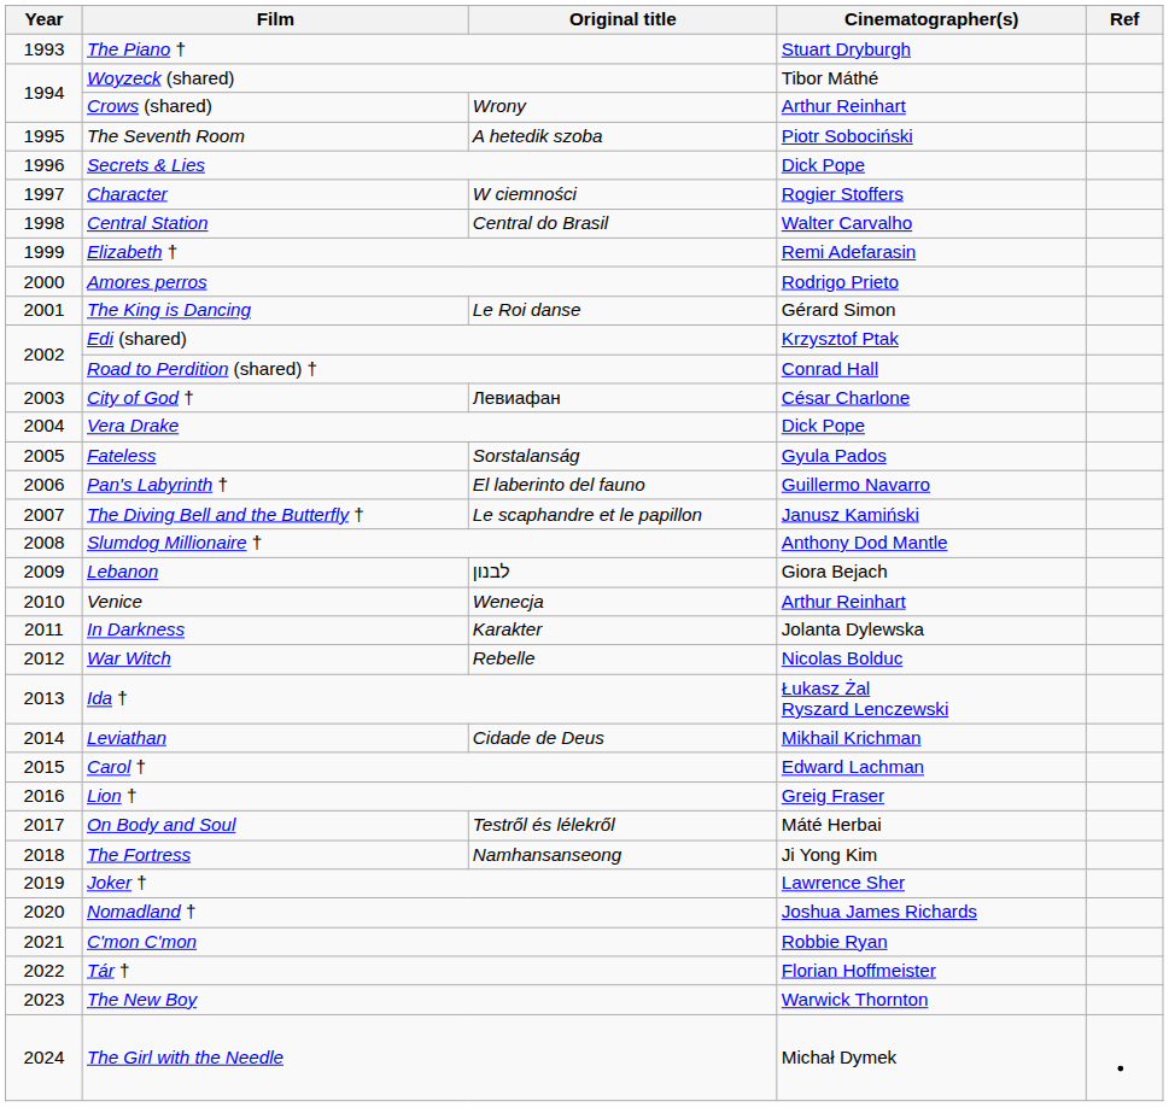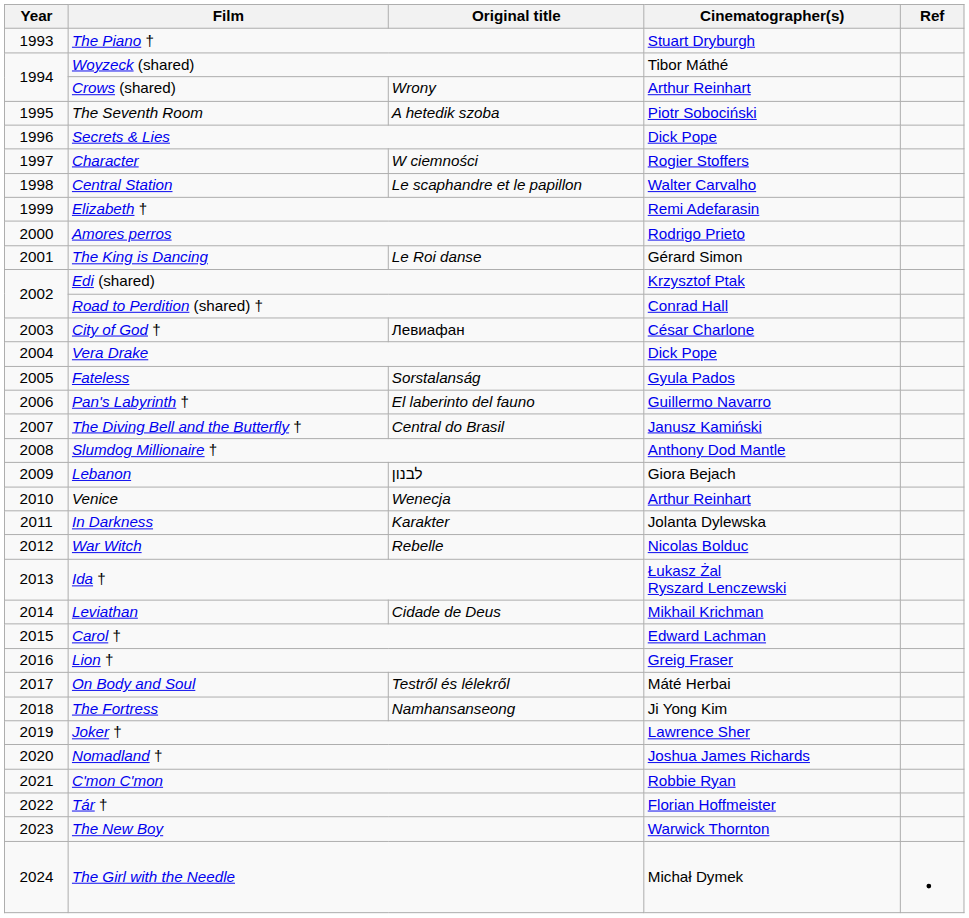Central Station | Original title: Central do Brasil -> Le scaphandre et le papillon
The Diving Bell and the Butterfly † | Original title: Le scaphandre et le papillon -> Central do Brasil
